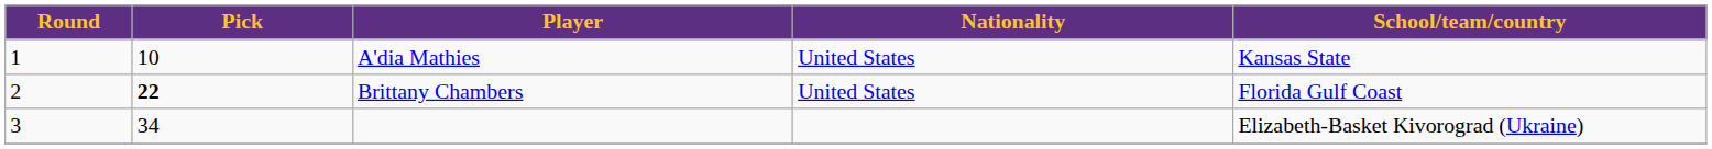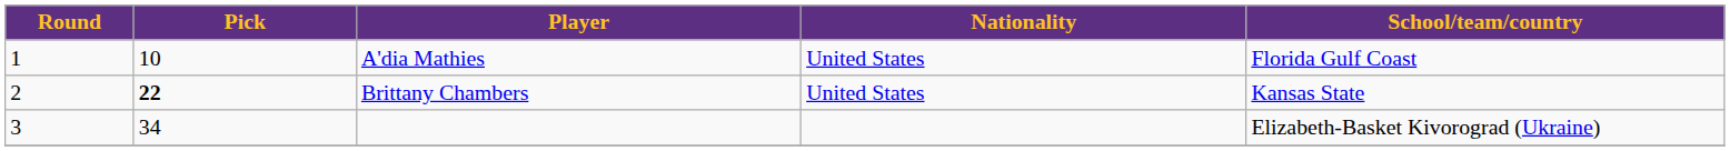A'dia Mathies | School/team/country: Kansas State -> Florida Gulf Coast
Brittany Chambers | School/team/country: Florida Gulf Coast -> Kansas State
